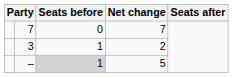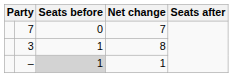3 | Net change: 2 -> 8
– | Net change: 5 -> 1
